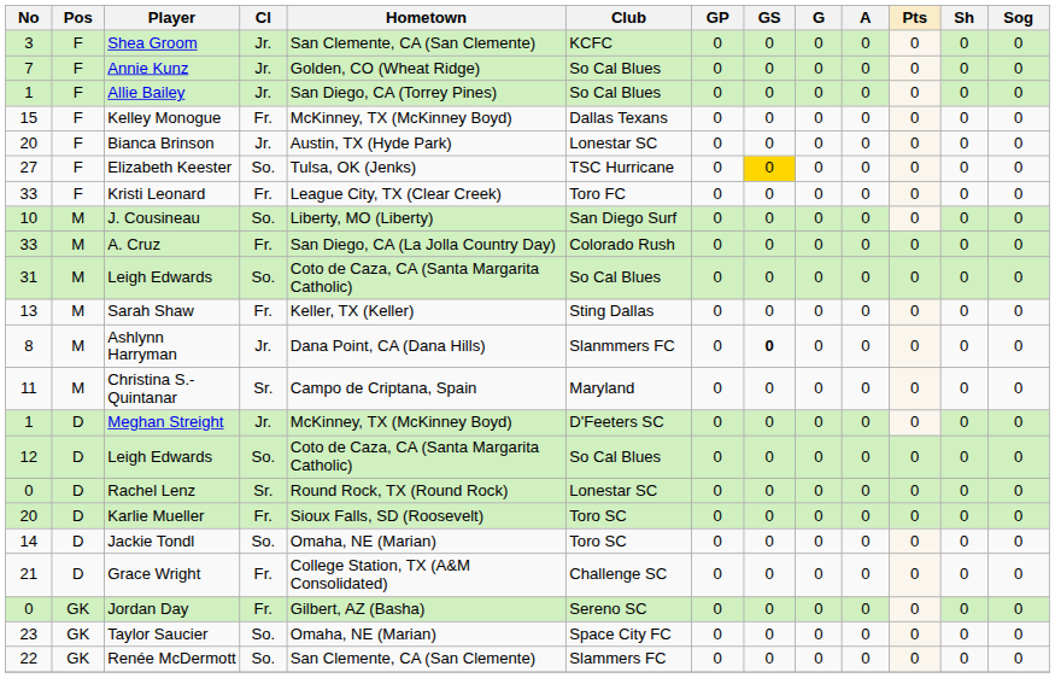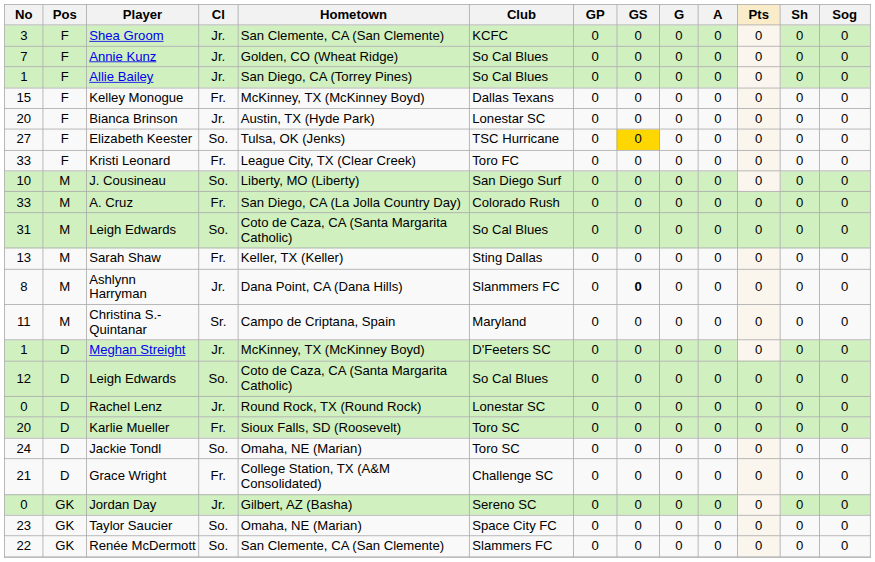Rachel Lenz | Cl: Sr. -> Jr.
Jackie Tondl | No: 14 -> 24
Jordan Day | Cl: Fr. -> Jr.
